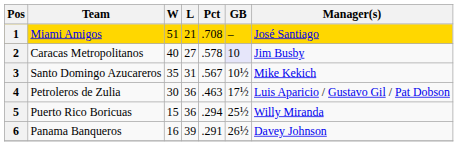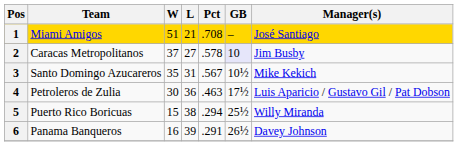2 | W: 40 -> 37
5 | L: 36 -> 38
